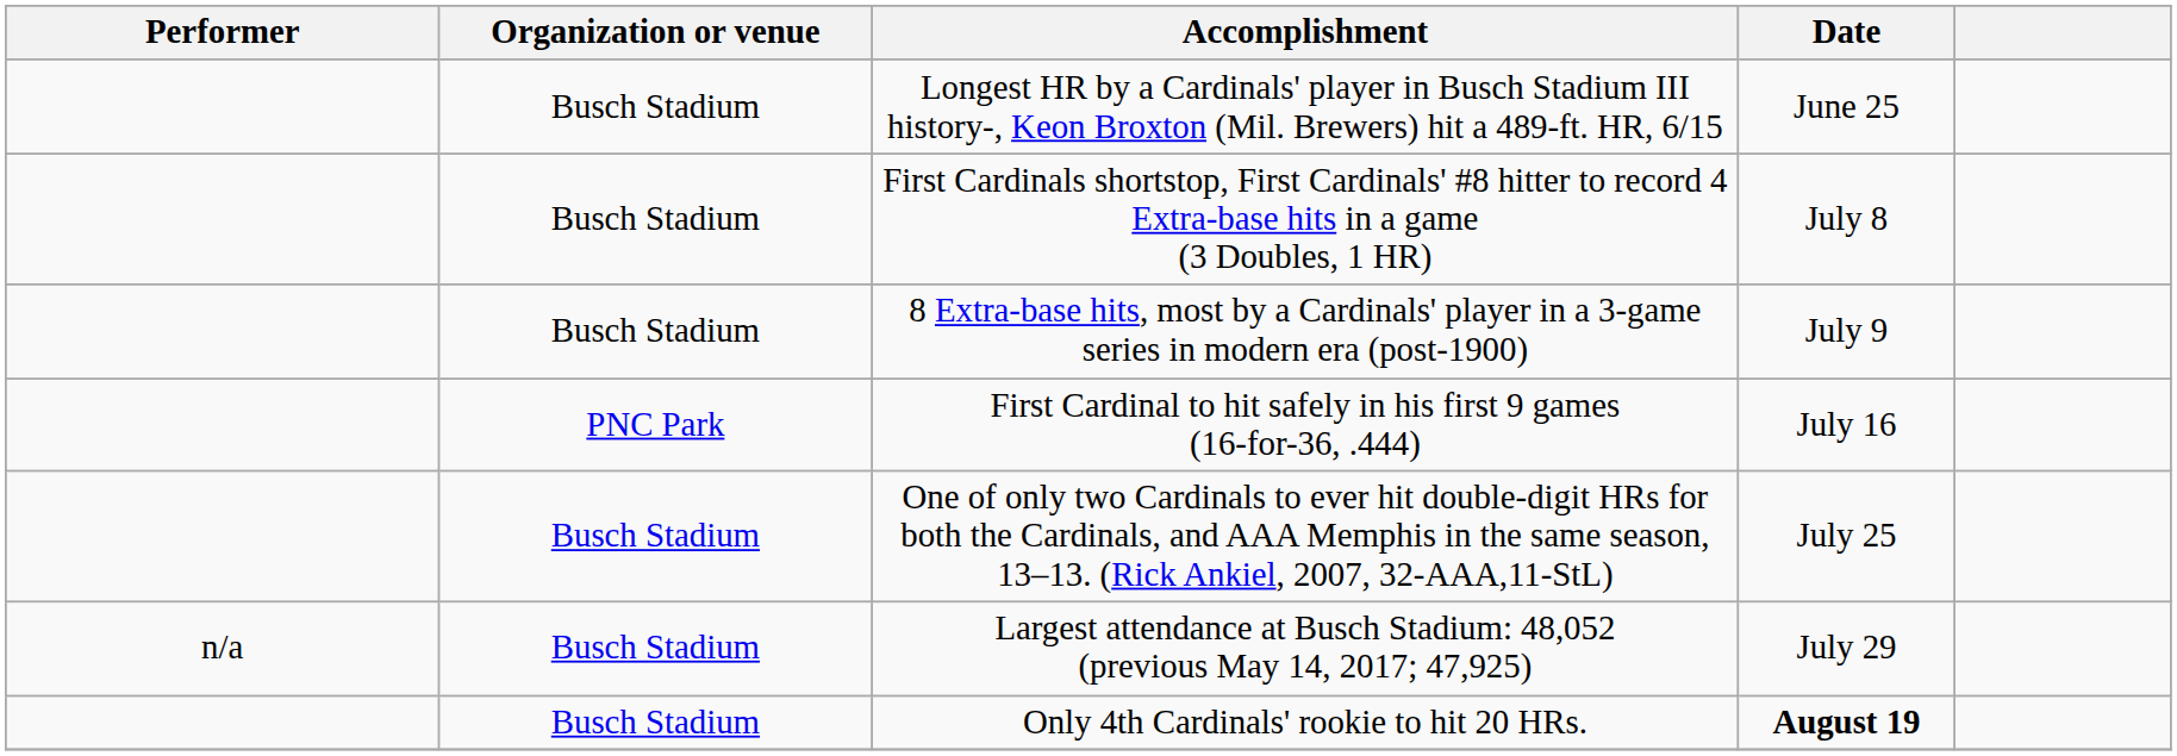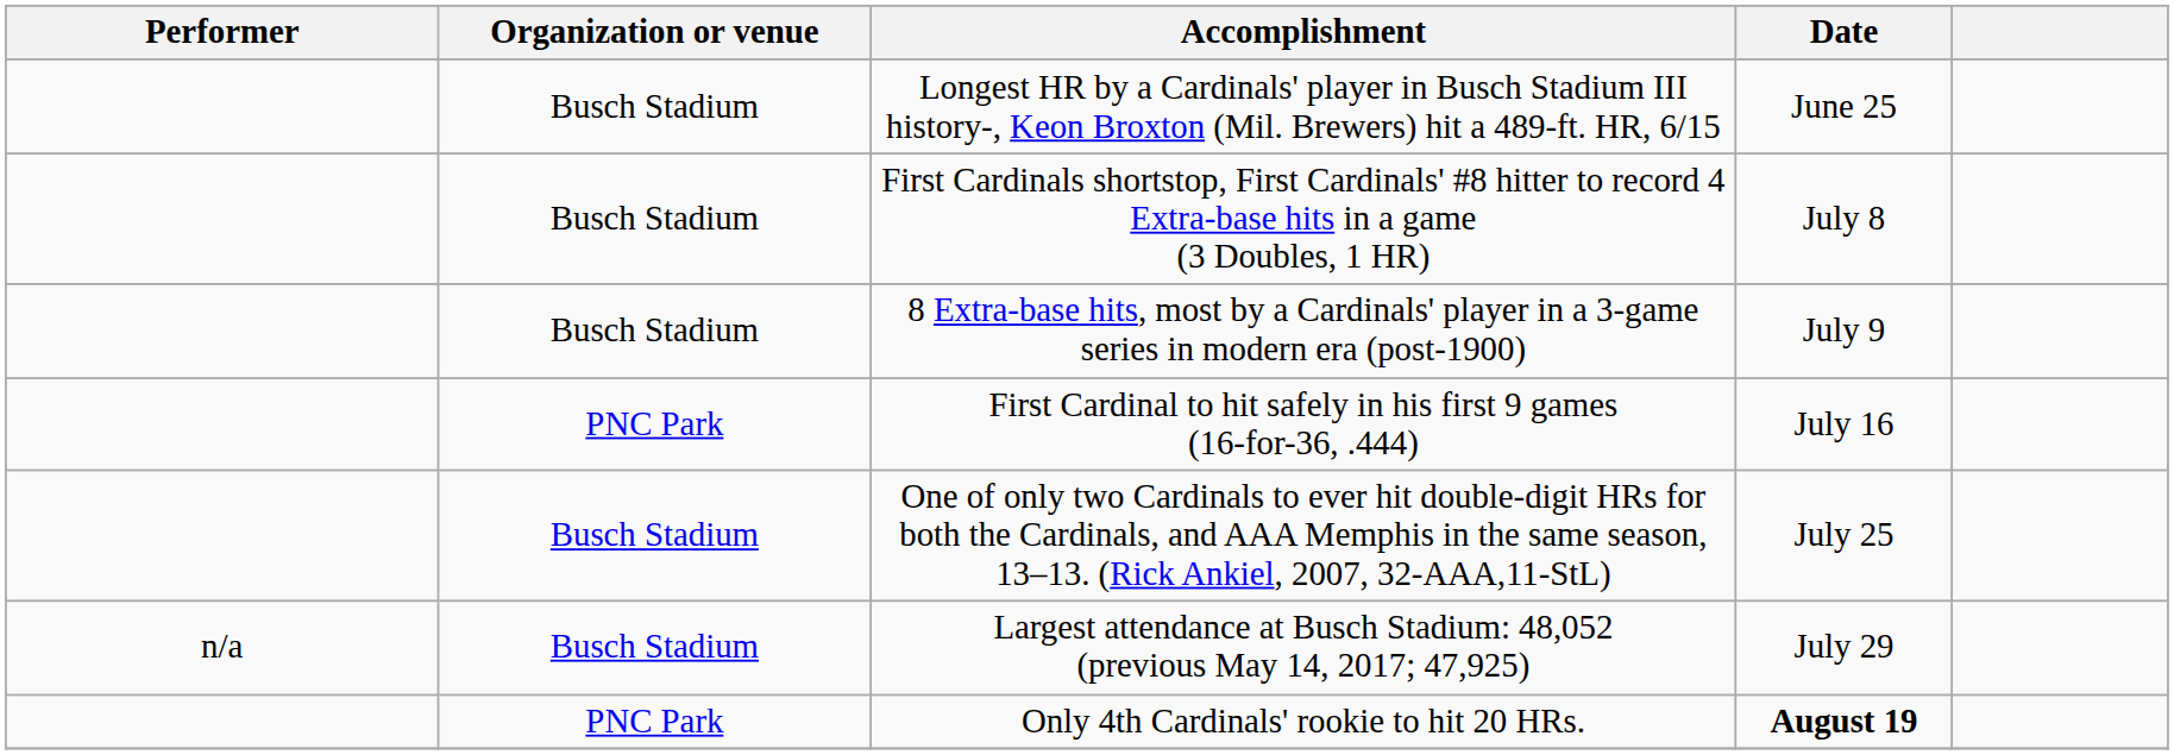Only 4th Cardinals' rookie to hit 20 HRs. | Organization or venue: Busch Stadium -> PNC Park
